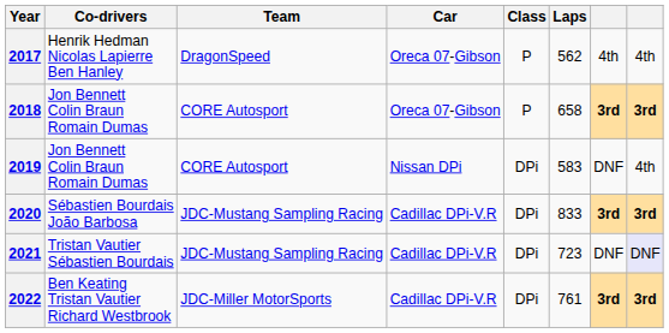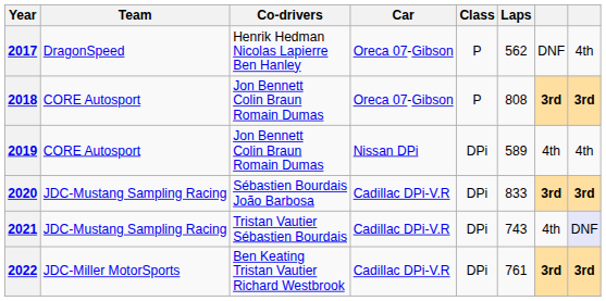columns swapped: Team <-> Co-drivers
2017 | column 7: 4th -> DNF
2018 | Laps: 658 -> 808
2019 | Laps: 583 -> 589
2019 | column 7: DNF -> 4th
2021 | Laps: 723 -> 743
2021 | column 7: DNF -> 4th
